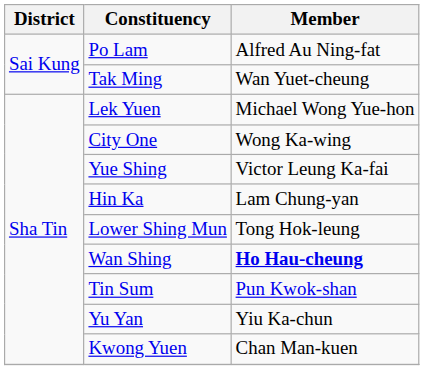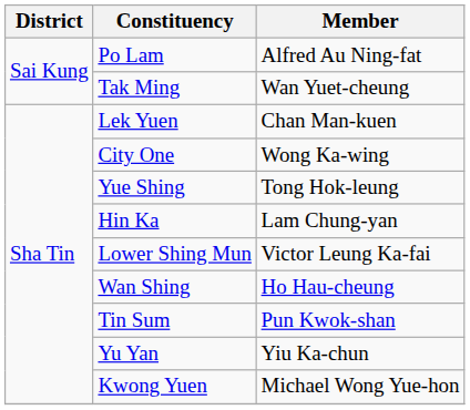Lek Yuen | Member: Michael Wong Yue-hon -> Chan Man-kuen
Yue Shing | Member: Victor Leung Ka-fai -> Tong Hok-leung
Lower Shing Mun | Member: Tong Hok-leung -> Victor Leung Ka-fai
Wan Shing | Member: bold -> normal
Kwong Yuen | Member: Chan Man-kuen -> Michael Wong Yue-hon
